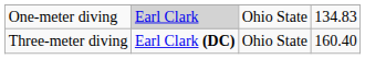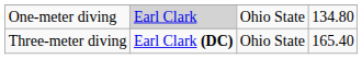One-meter diving | column 4: 134.83 -> 134.80
Three-meter diving | column 4: 160.40 -> 165.40
